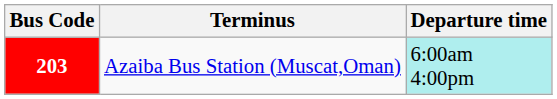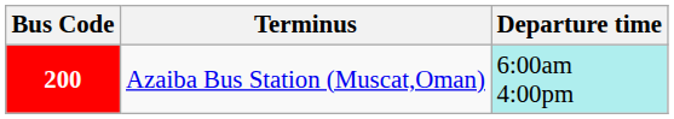Azaiba Bus Station (Muscat,Oman) | Bus Code: 203 -> 200
